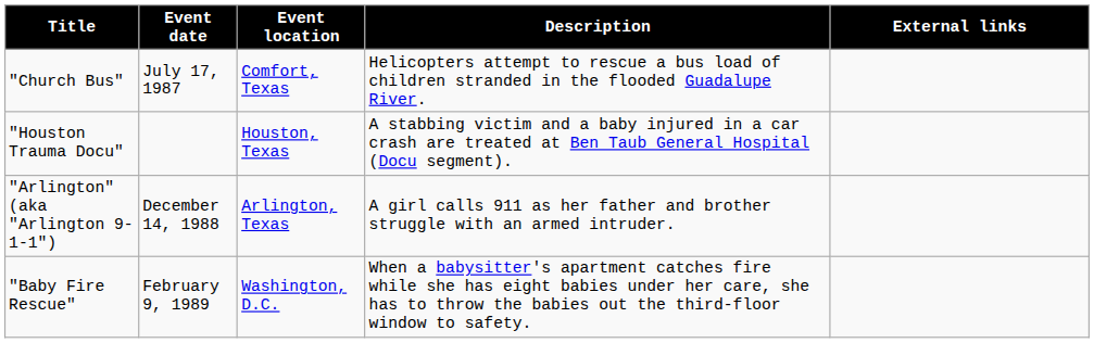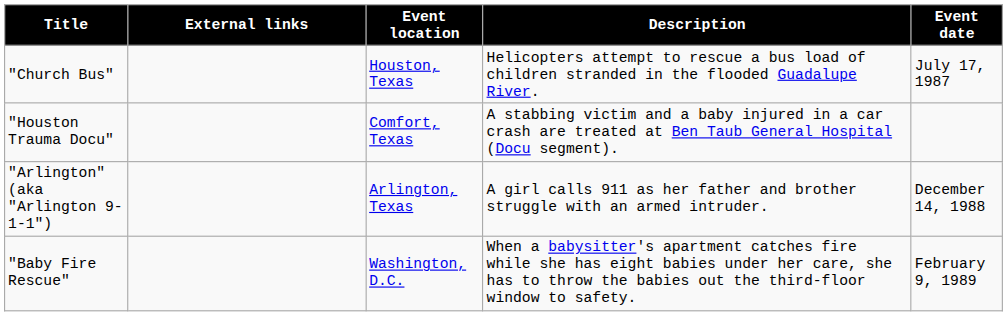columns swapped: Event date <-> External links
"Church Bus" | Event location: Comfort, Texas -> Houston, Texas
"Houston Trauma Docu" | Event location: Houston, Texas -> Comfort, Texas
